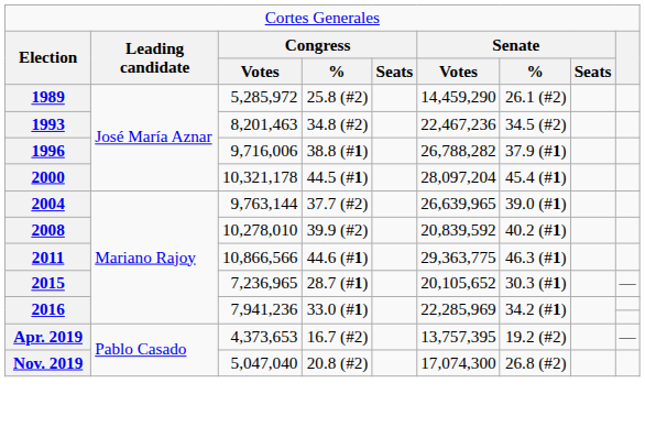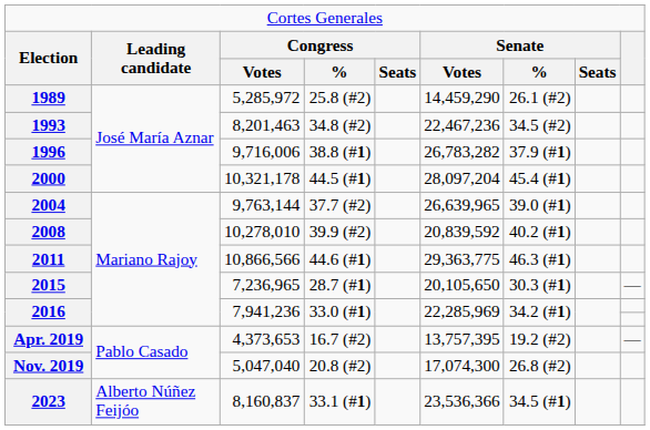1996 | column 6: 26,788,282 -> 26,783,282
2015 | column 6: 20,105,652 -> 20,105,650
+ row: 2023 | Alberto Núñez Feijóo | 8,160,837 | 33.1 (#1) | 23,536,366 | 34.5 (#1)
